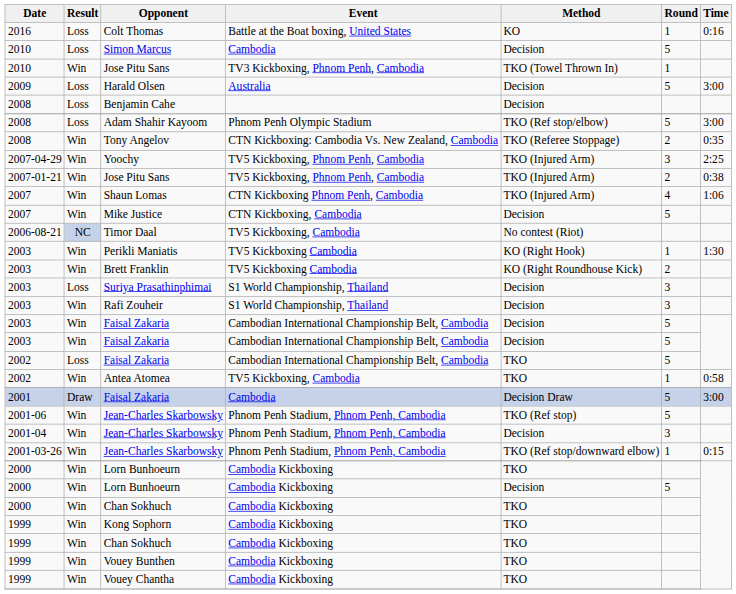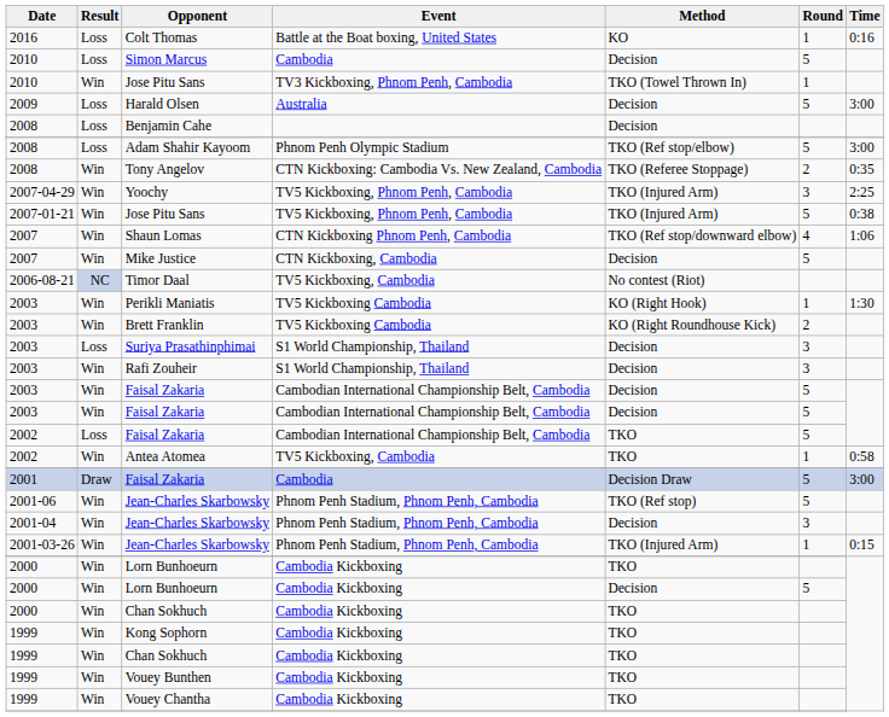2007-01-21 / Jose Pitu Sans | Round: 2 -> 5
Shaun Lomas | Method: TKO (Injured Arm) -> TKO (Ref stop/downward elbow)
2001-03-26 / Jean-Charles Skarbowsky | Method: TKO (Ref stop/downward elbow) -> TKO (Injured Arm)
